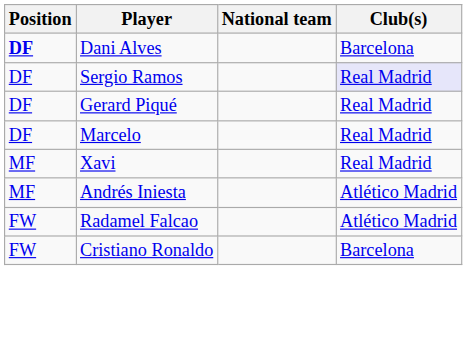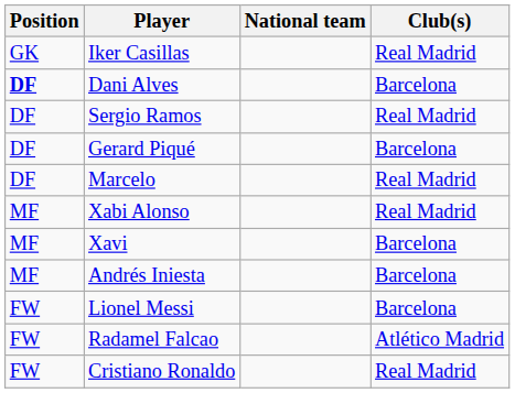+ row: GK | Iker Casillas | Real Madrid
Sergio Ramos | Club(s): lavender background -> no background
Gerard Piqué | Club(s): Real Madrid -> Barcelona
+ row: MF | Xabi Alonso | Real Madrid
Xavi | Club(s): Real Madrid -> Barcelona
Andrés Iniesta | Club(s): Atlético Madrid -> Barcelona
+ row: FW | Lionel Messi | Barcelona
Cristiano Ronaldo | Club(s): Barcelona -> Real Madrid
